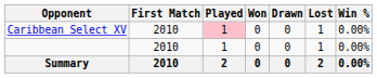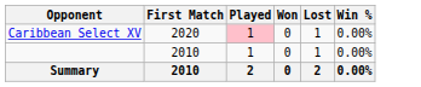- column: Drawn | 0 | 0 | 0
Caribbean Select XV | First Match: 2010 -> 2020
